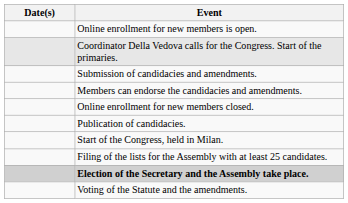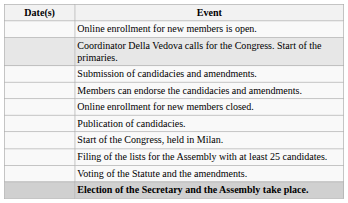rows swapped: Voting of the Statute and the amendments. <-> Election of the Secretary and the Assembly take place.
